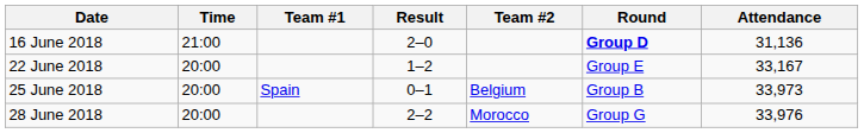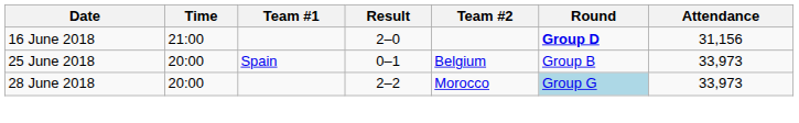16 June 2018 | Attendance: 31,136 -> 31,156
- row: 22 June 2018 | 20:00 | 1–2 | Group E | 33,167
28 June 2018 | Round: no background -> lightblue background
28 June 2018 | Attendance: 33,976 -> 33,973
